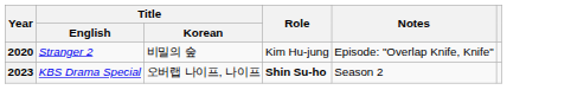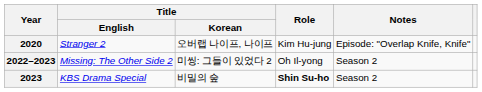2020 | Title / Korean: 비밀의 숲 -> 오버랩 나이프, 나이프
+ row: 2022–2023 | Missing: The Other Side 2 | 미씽: 그들이 있었다 2 | Oh Il-yong | Season 2
2023 | Title / Korean: 오버랩 나이프, 나이프 -> 비밀의 숲
